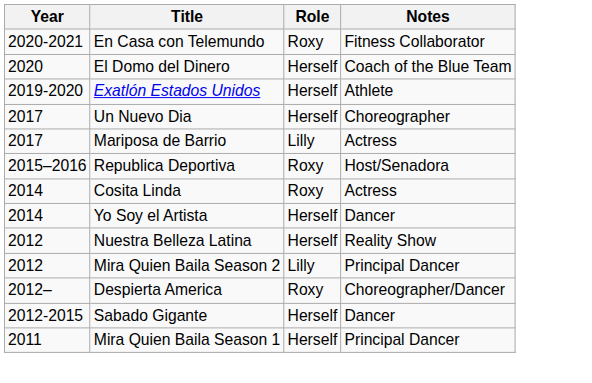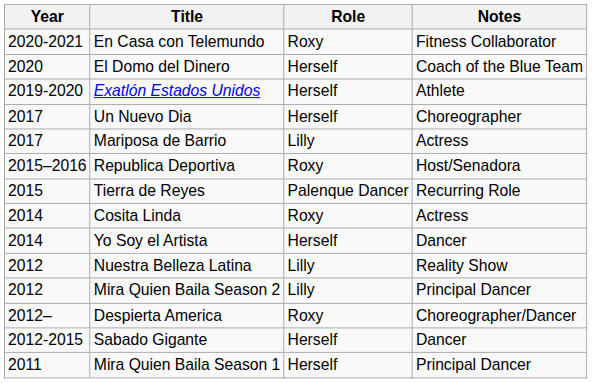+ row: 2015 | Tierra de Reyes | Palenque Dancer | Recurring Role
Nuestra Belleza Latina | Role: Herself -> Lilly
